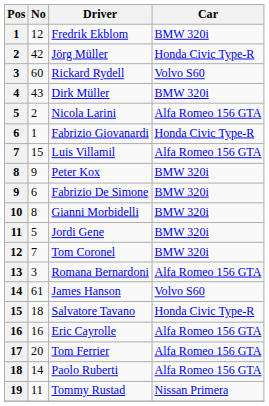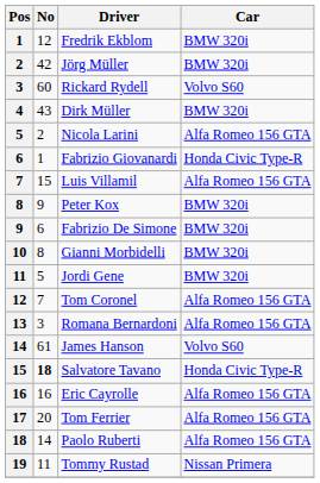Jörg Müller | Car: Honda Civic Type-R -> BMW 320i
Tom Coronel | Car: BMW 320i -> Alfa Romeo 156 GTA
Salvatore Tavano | No: normal -> bold
